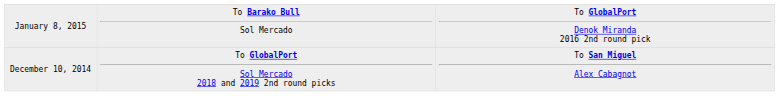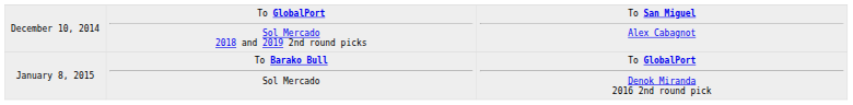rows swapped: December 10, 2014 <-> January 8, 2015
